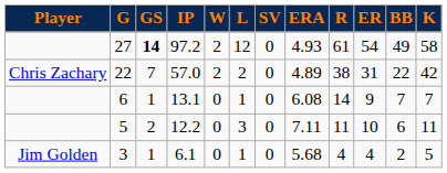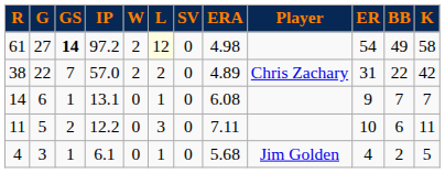columns swapped: Player <-> R
27 | L: no background -> lightyellow background
27 | ERA: 4.93 -> 4.98
